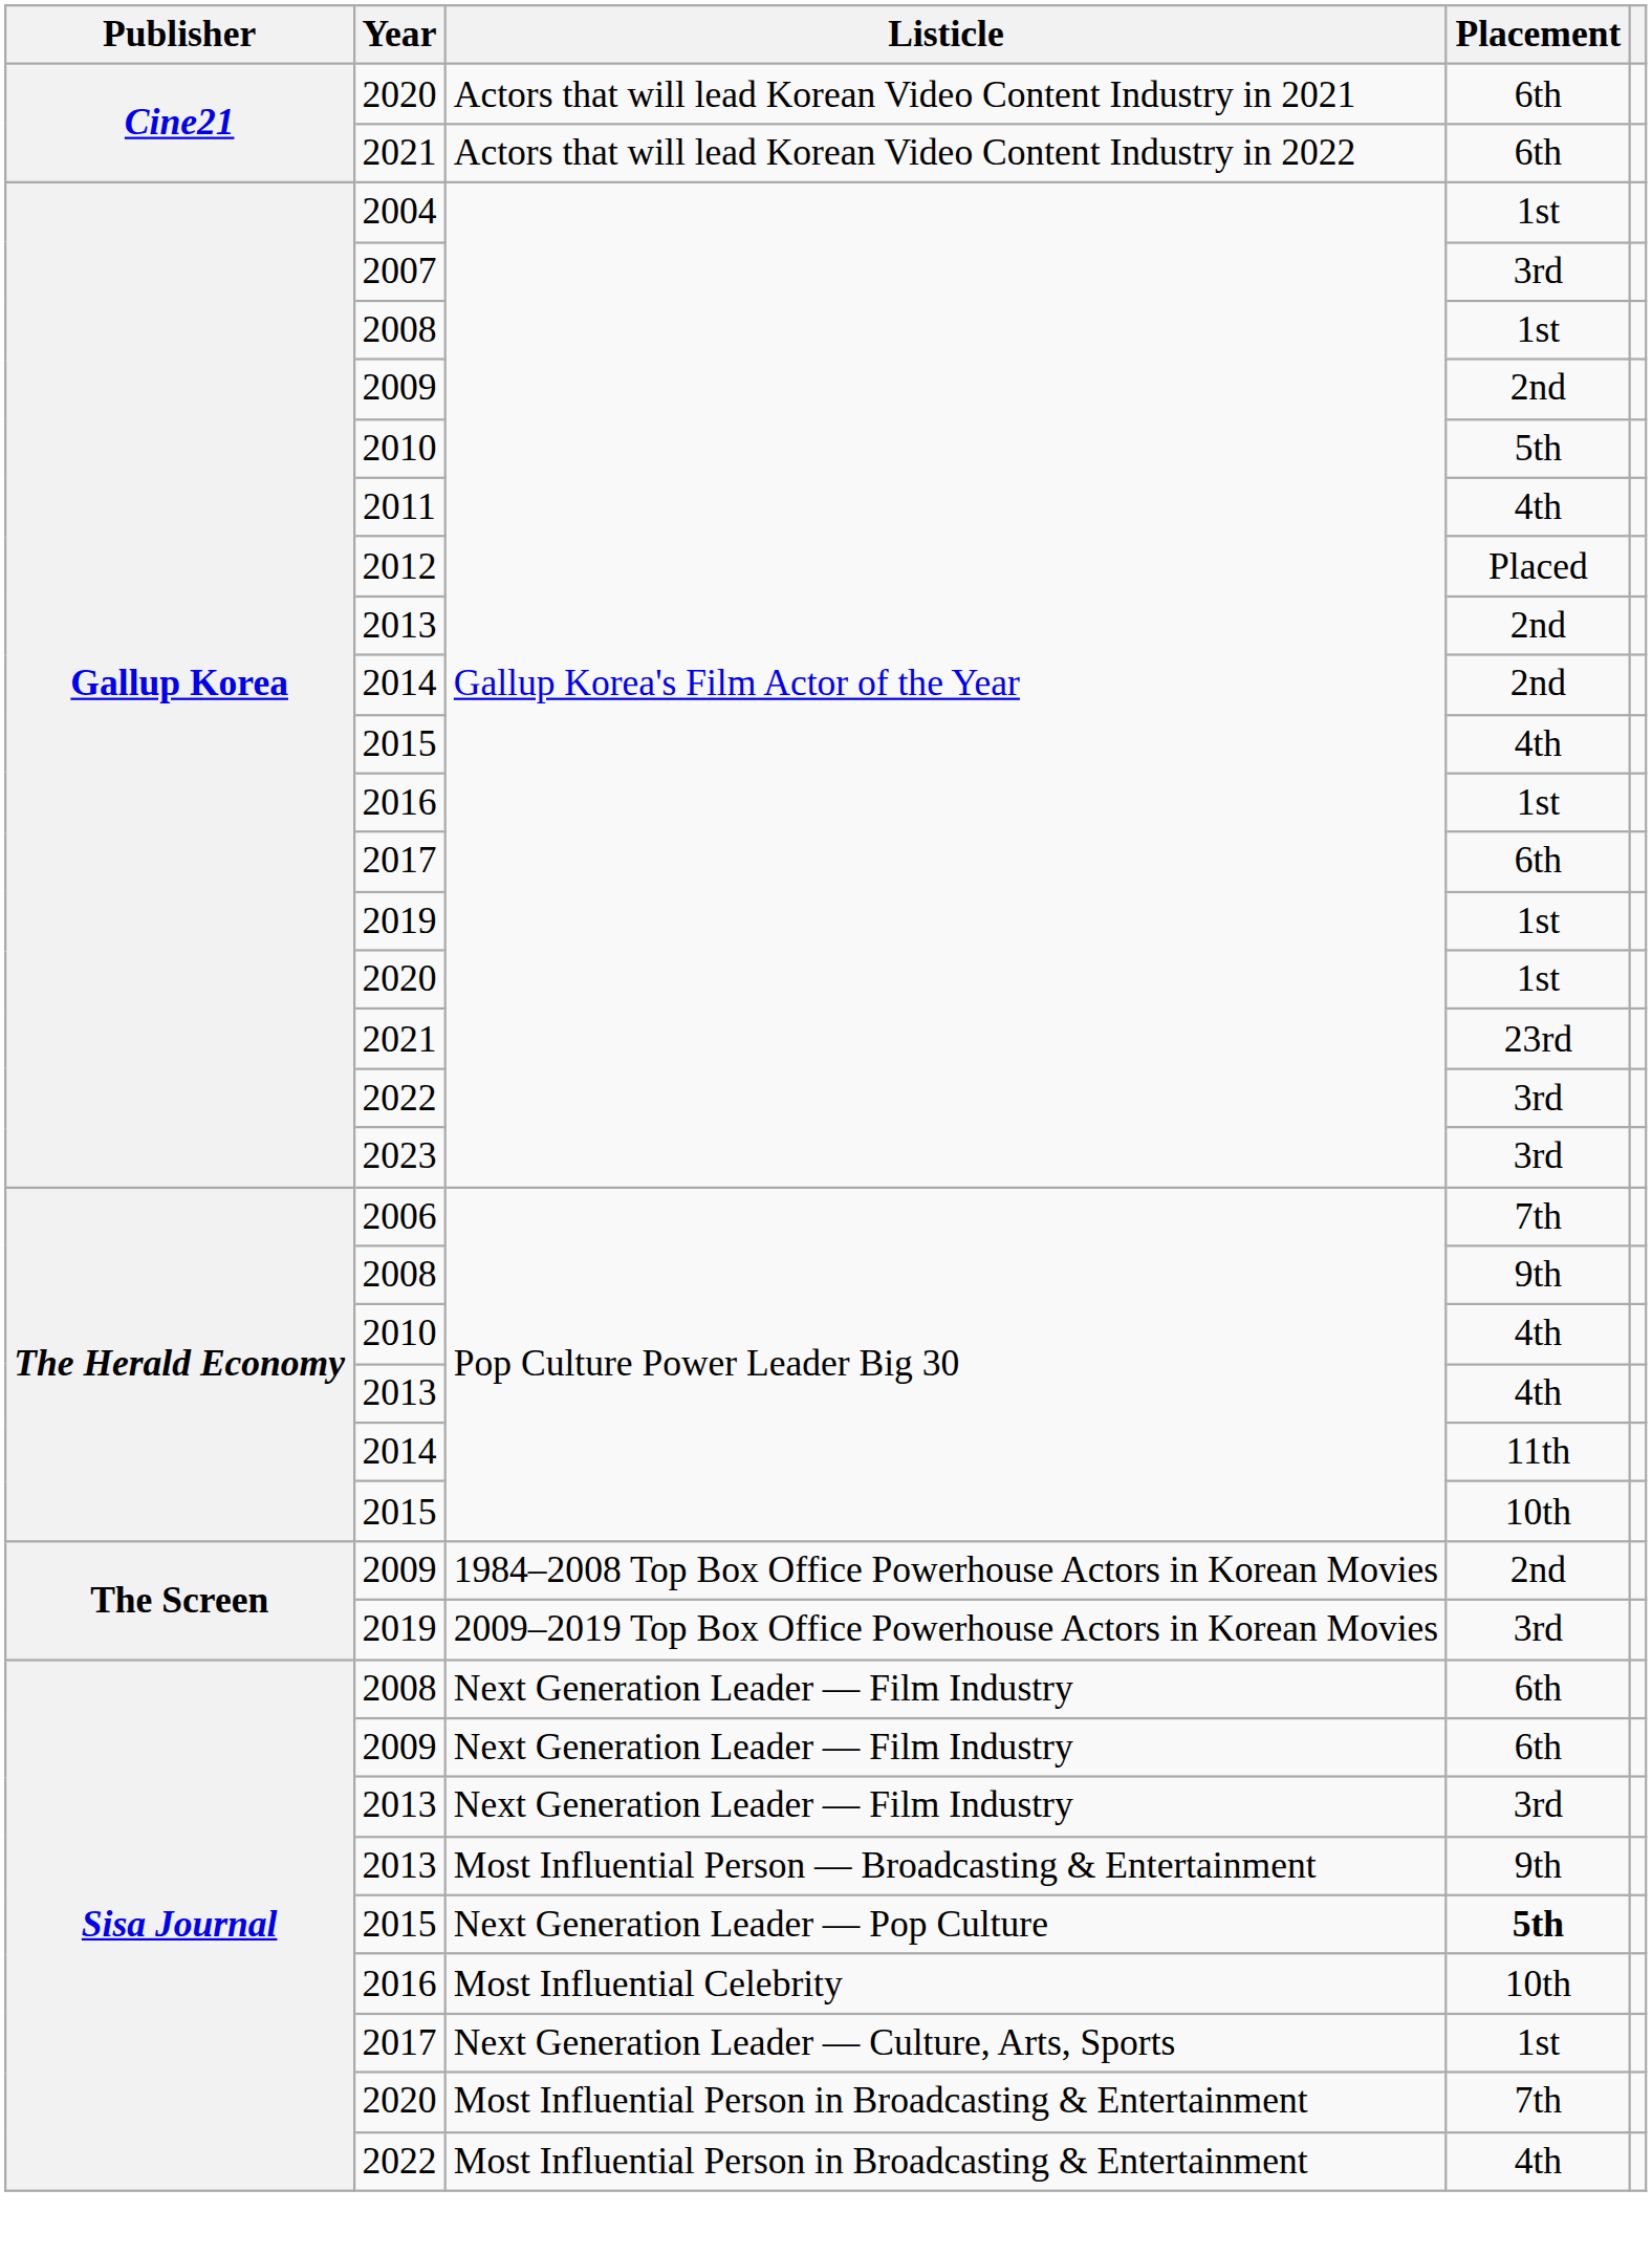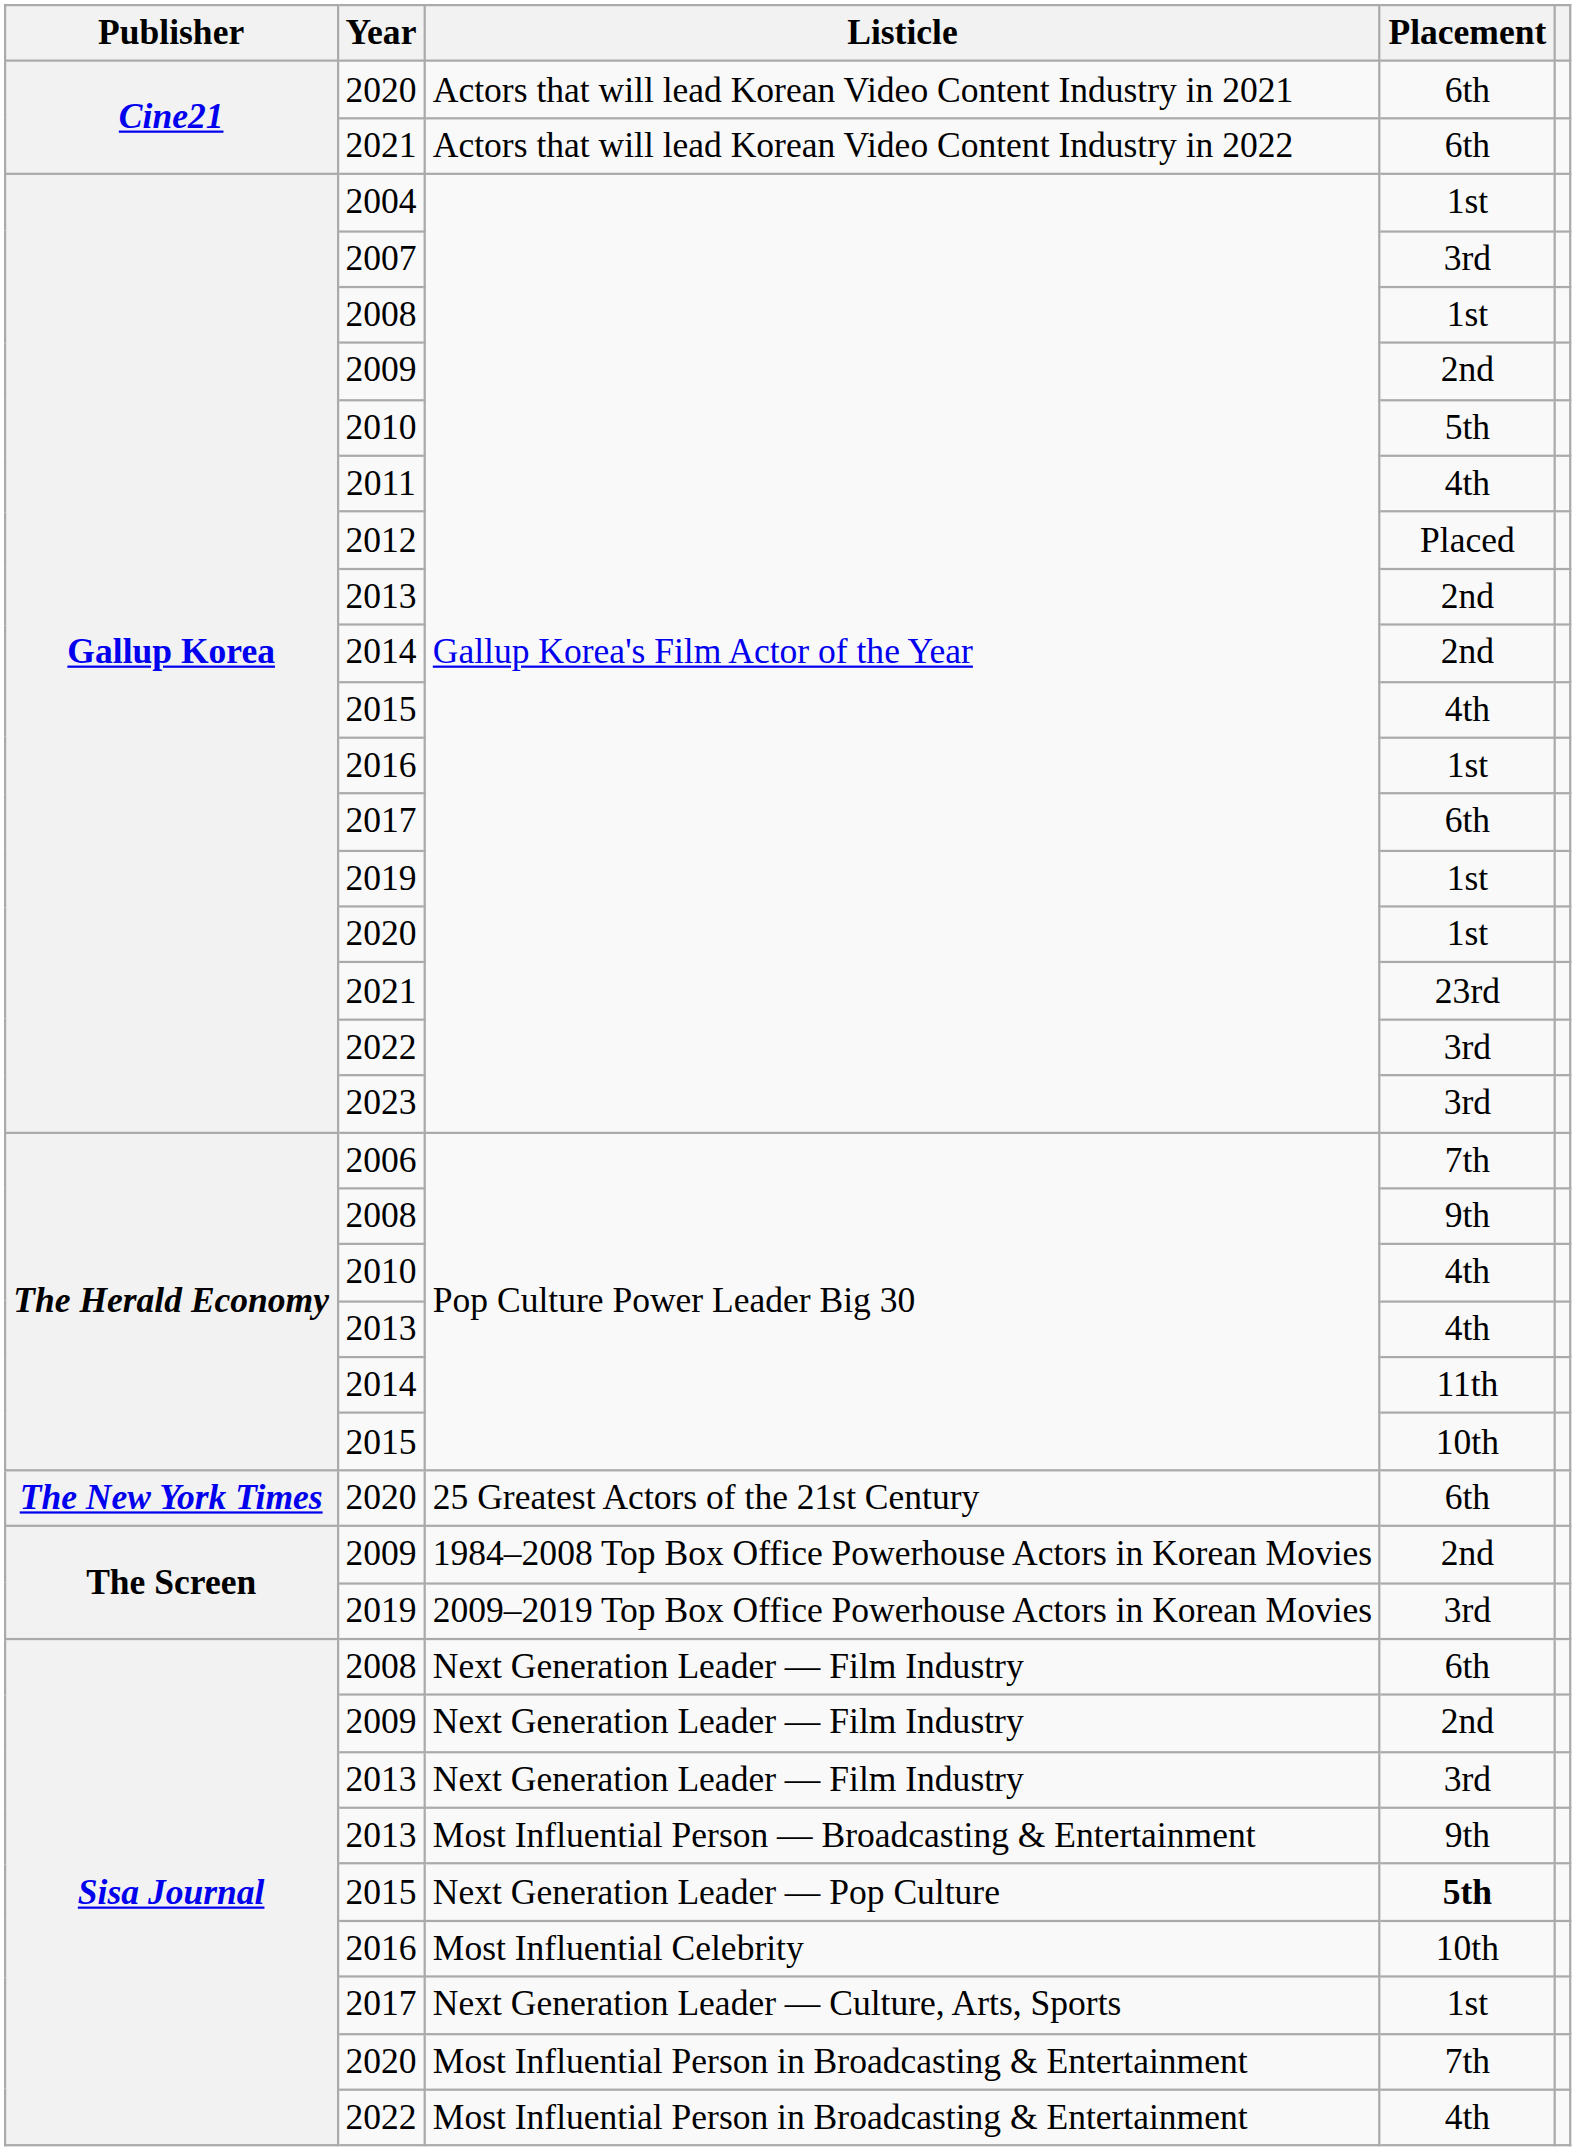+ row: The New York Times | 2020 | 25 Greatest Actors of the 21st Century | 6th
2009 / Next Generation Leader — Film Industry | Placement: 6th -> 2nd
